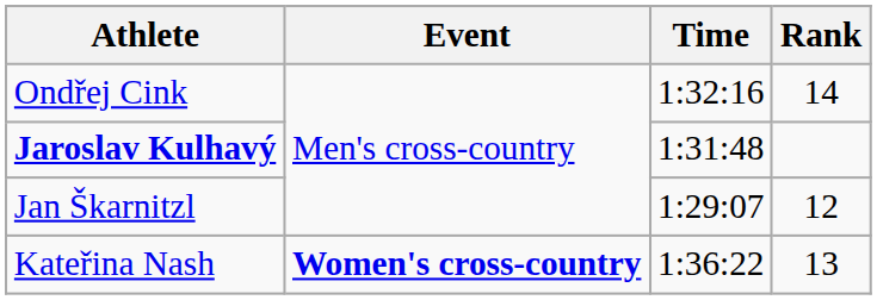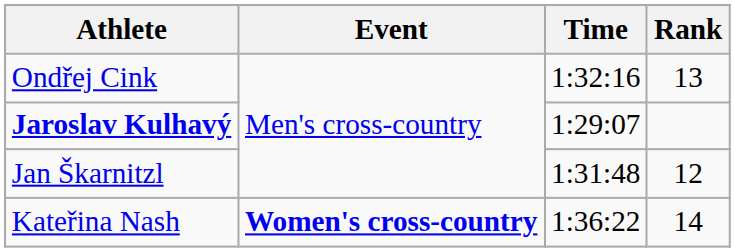Ondřej Cink | Rank: 14 -> 13
Jaroslav Kulhavý | Time: 1:31:48 -> 1:29:07
Jan Škarnitzl | Time: 1:29:07 -> 1:31:48
Kateřina Nash | Rank: 13 -> 14
